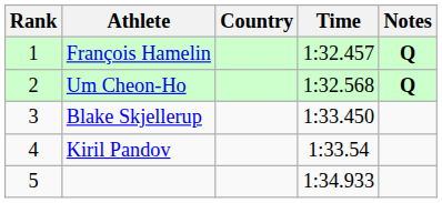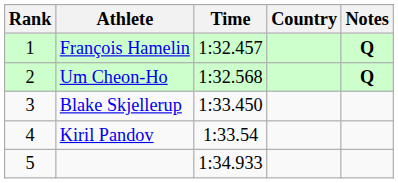columns swapped: Country <-> Time
